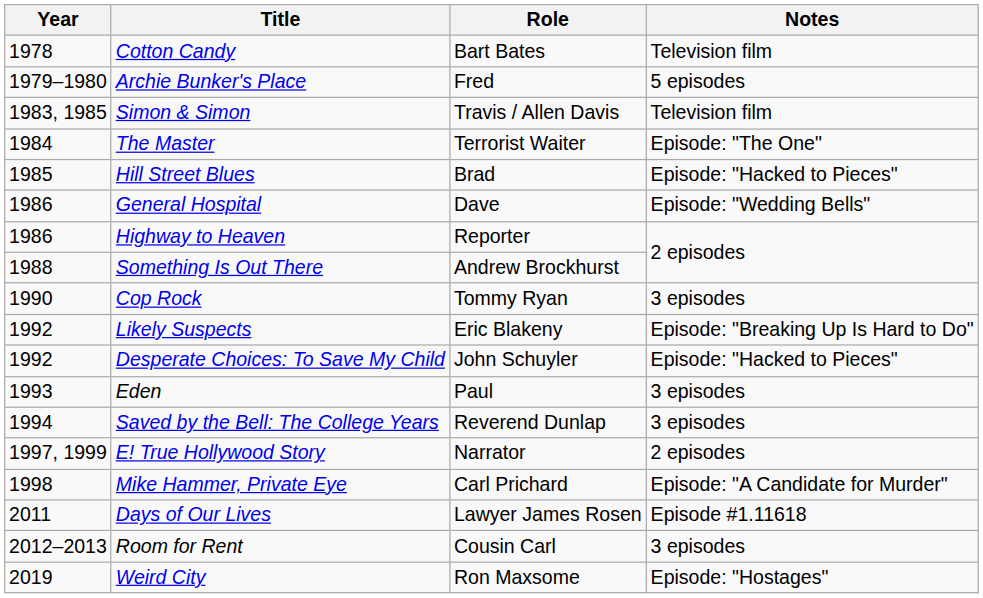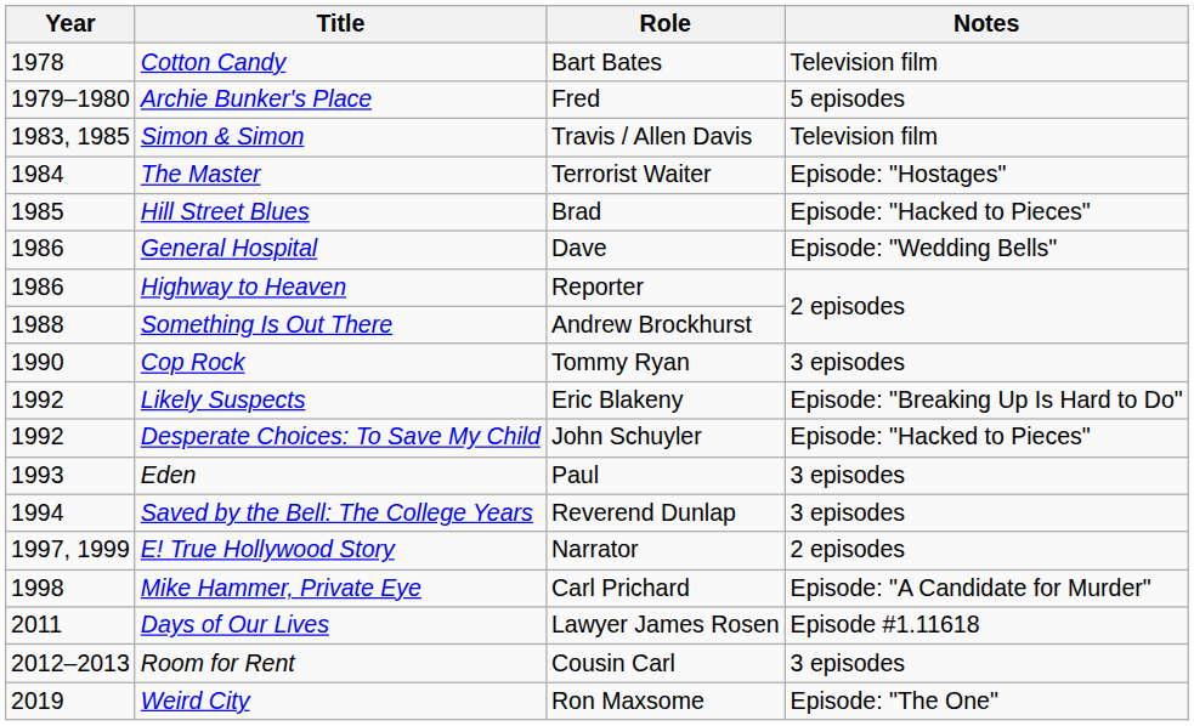The Master | Notes: Episode: "The One" -> Episode: "Hostages"
Weird City | Notes: Episode: "Hostages" -> Episode: "The One"
